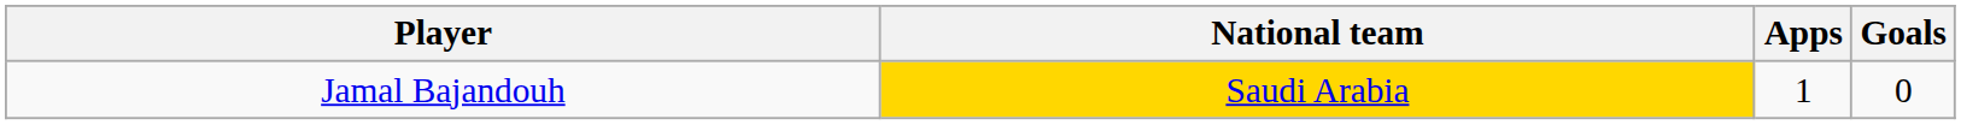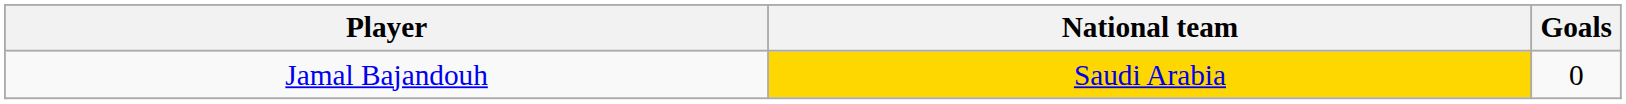- column: Apps | 1
